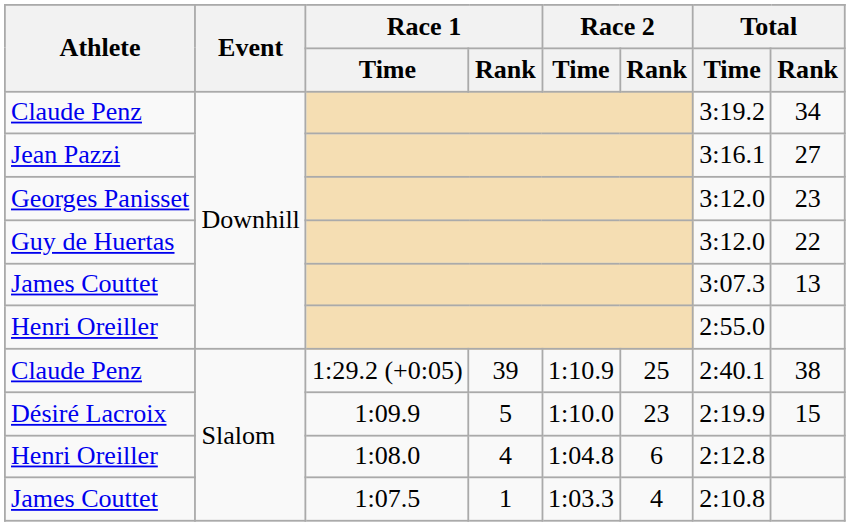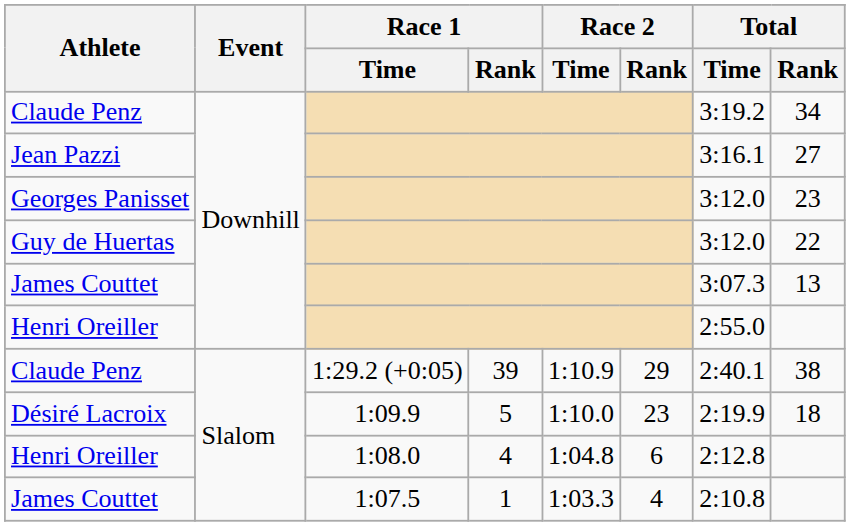Claude Penz / 1:29.2 (+0:05) | Race 2 / Rank: 25 -> 29
Désiré Lacroix | Total / Rank: 15 -> 18
